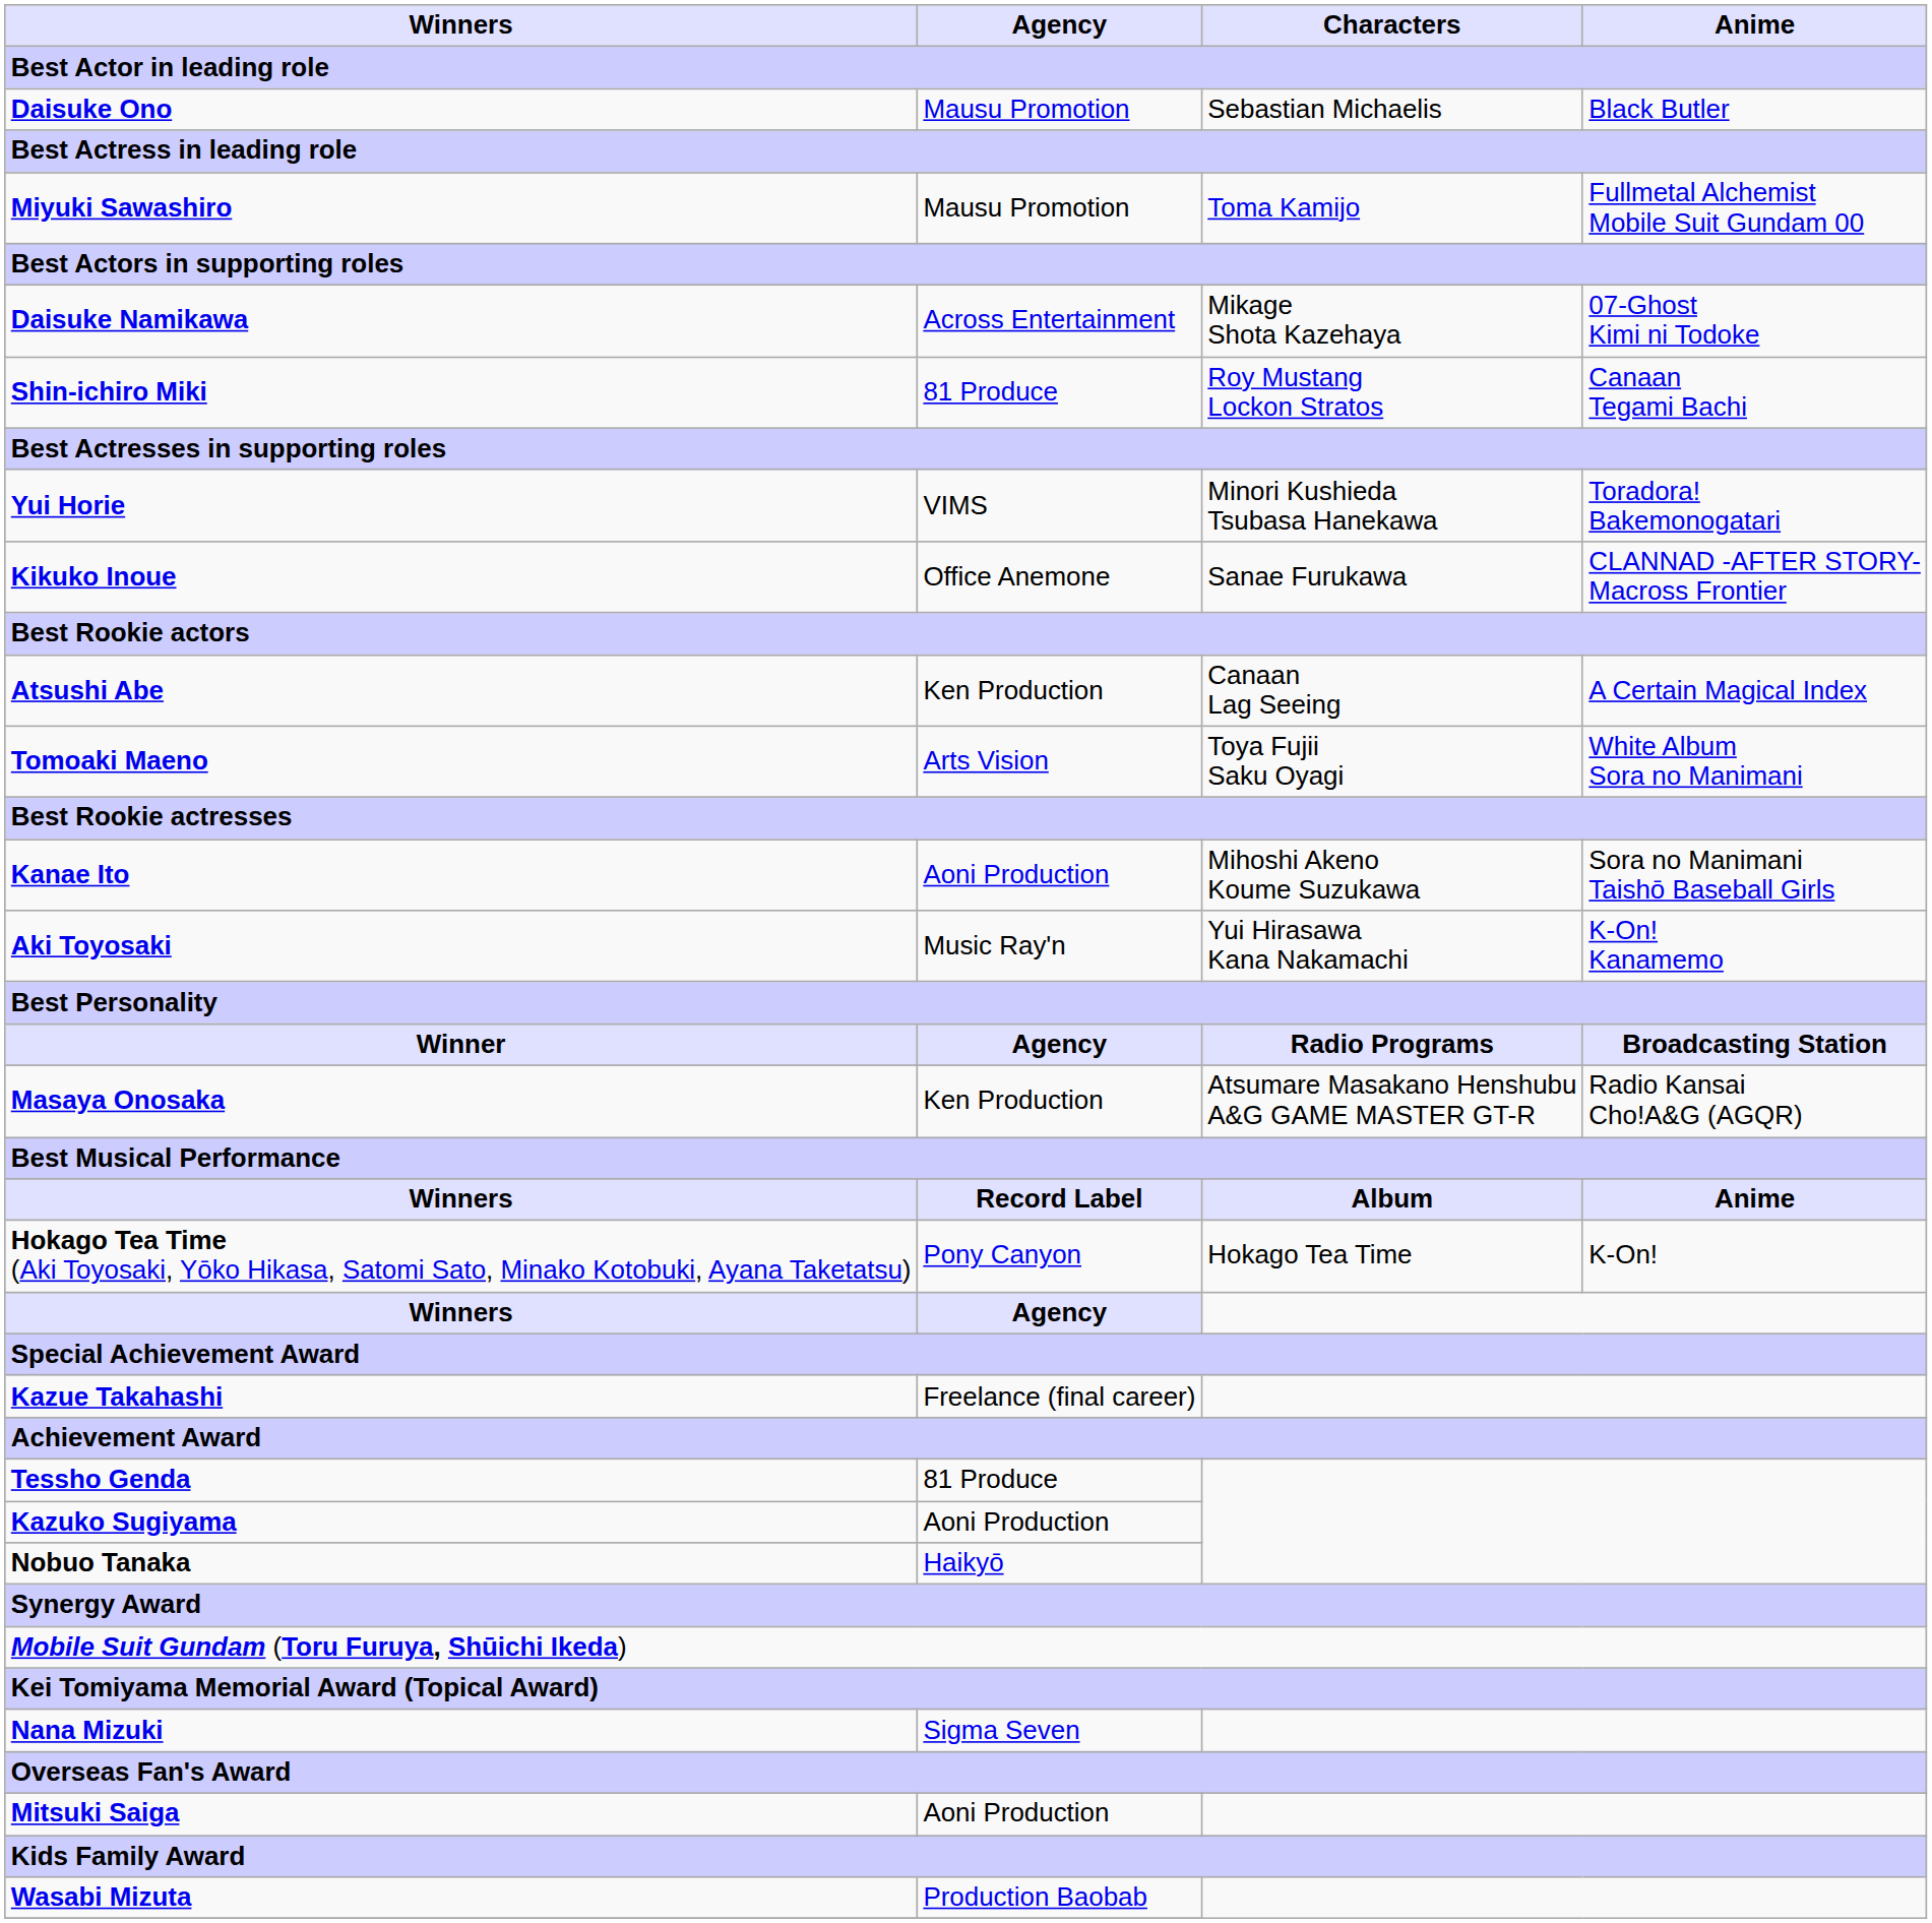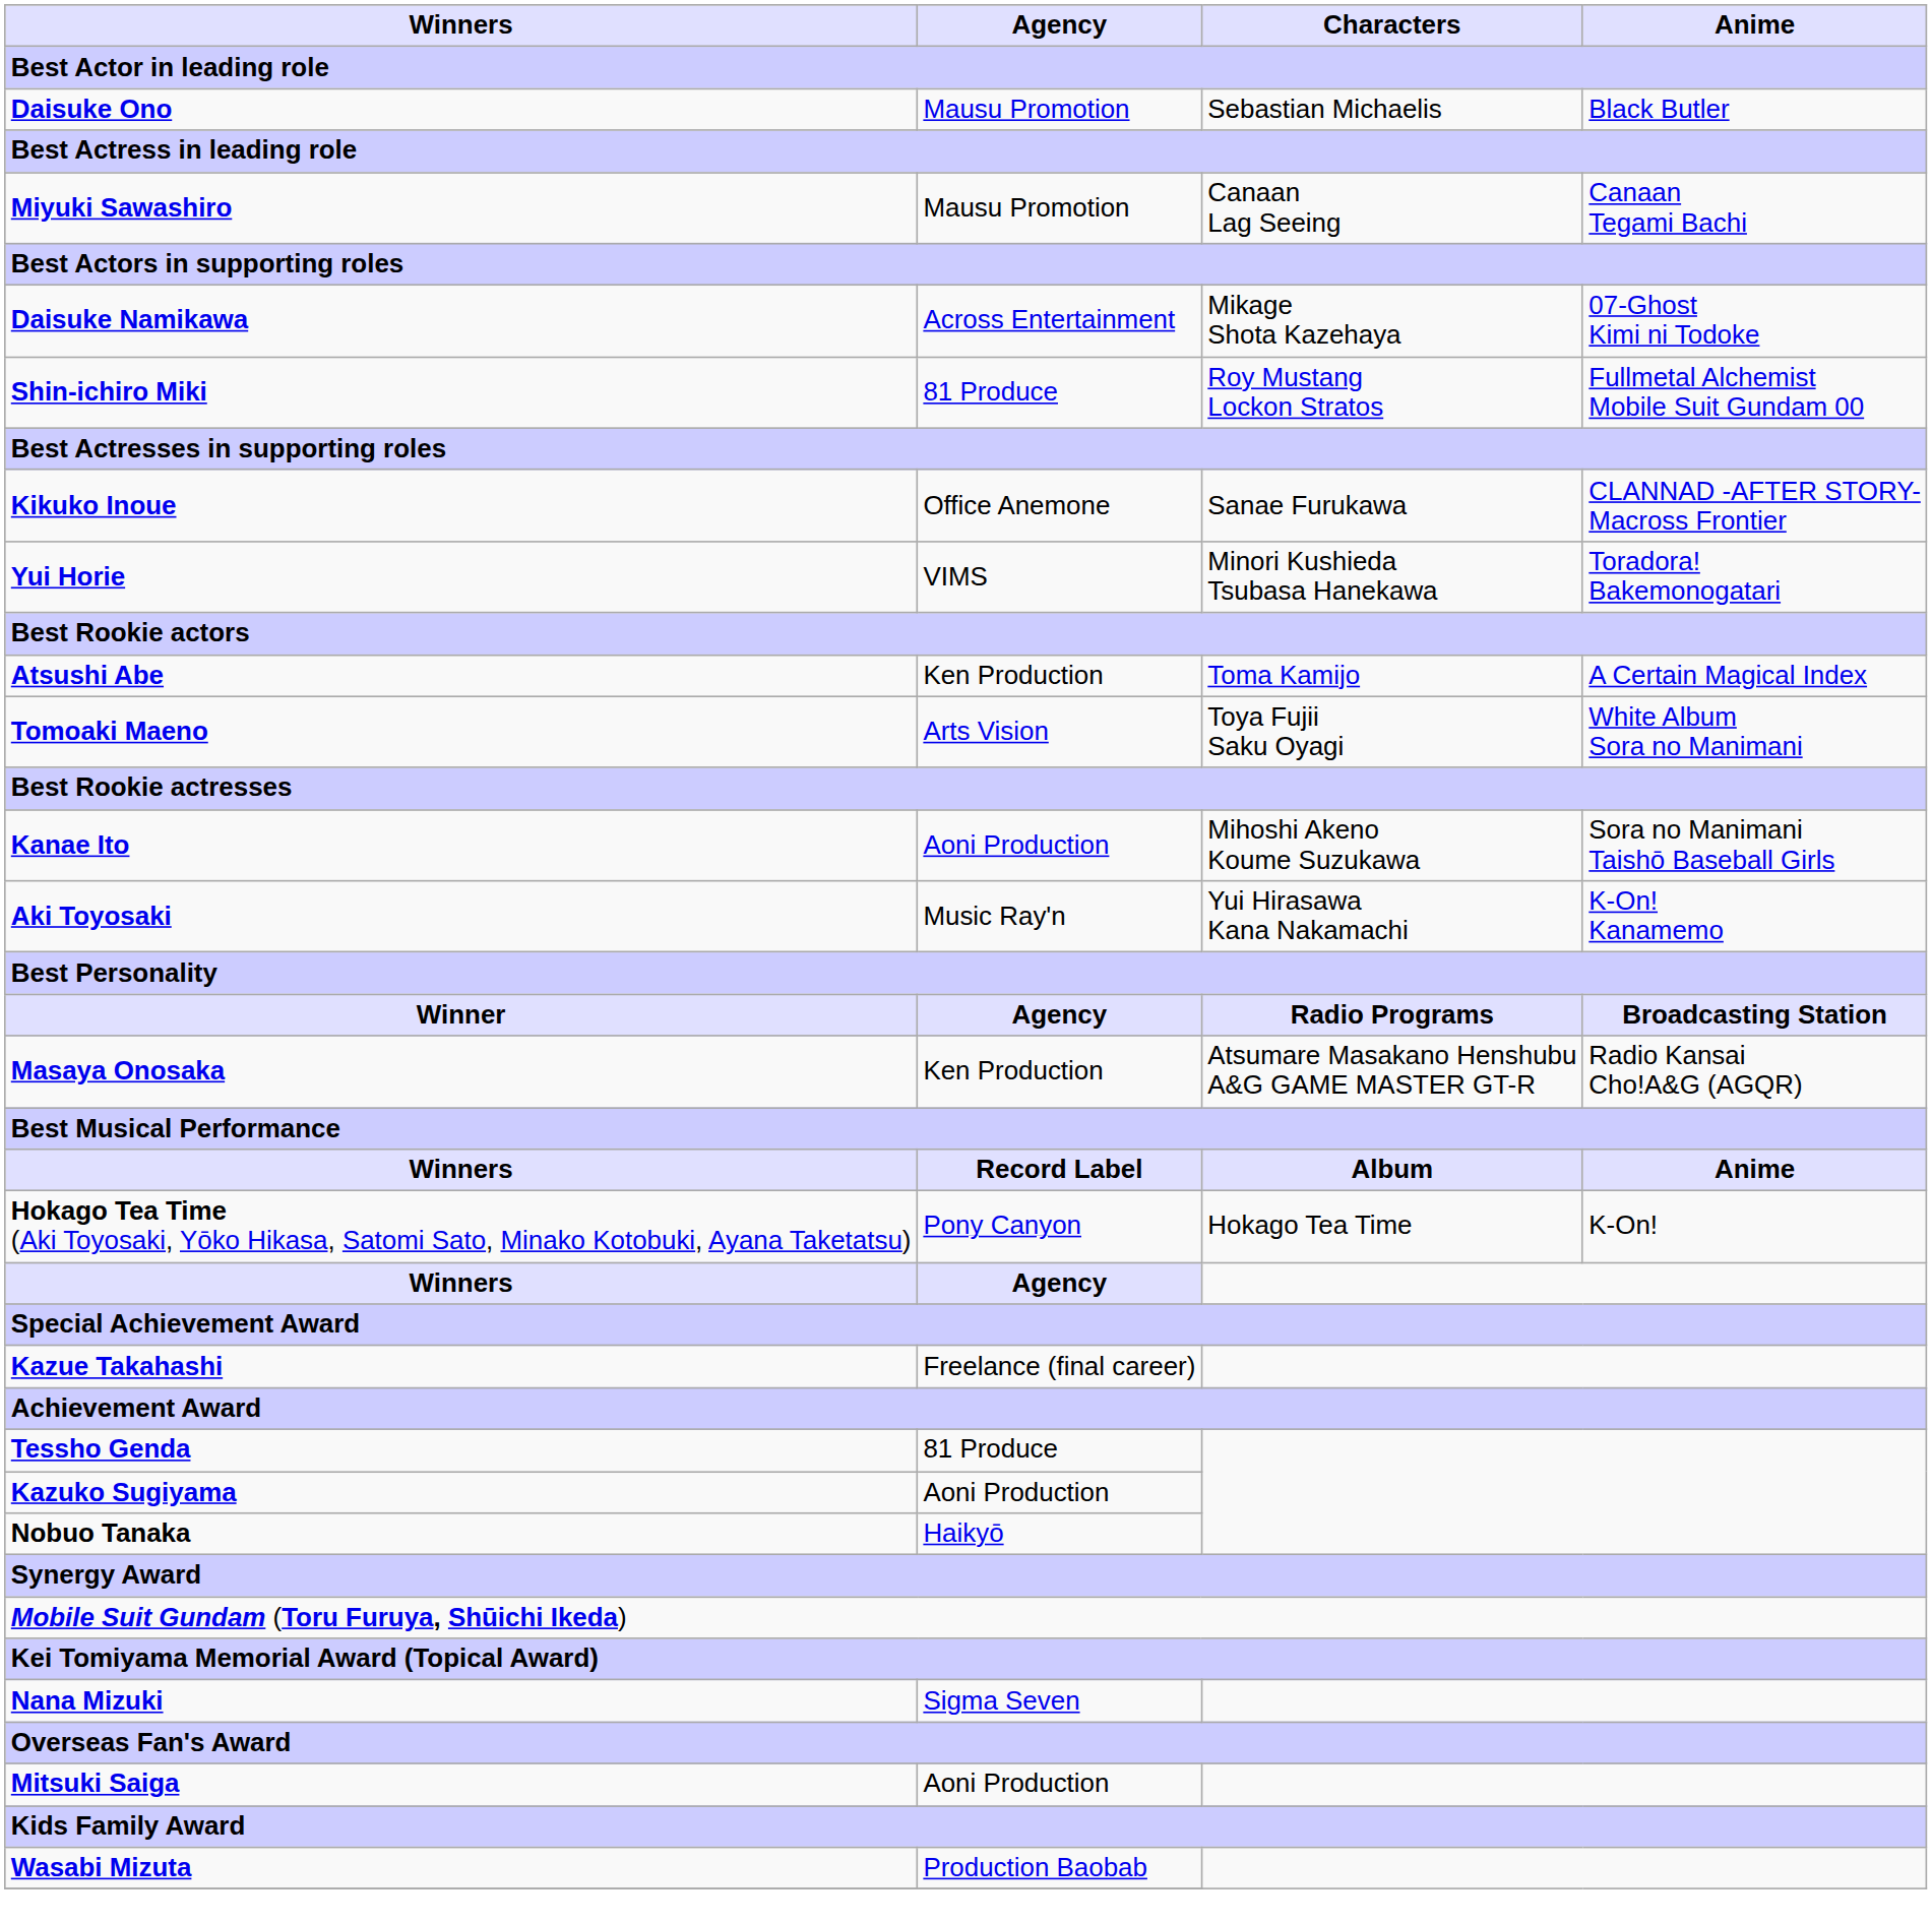Miyuki Sawashiro | Characters: Toma Kamijo -> Canaan Lag Seeing
Miyuki Sawashiro | Anime: Fullmetal Alchemist Mobile Suit Gundam 00 -> Canaan Tegami Bachi
Shin-ichiro Miki | Anime: Canaan Tegami Bachi -> Fullmetal Alchemist Mobile Suit Gundam 00
rows swapped: Kikuko Inoue <-> Yui Horie
Atsushi Abe | Characters: Canaan Lag Seeing -> Toma Kamijo
